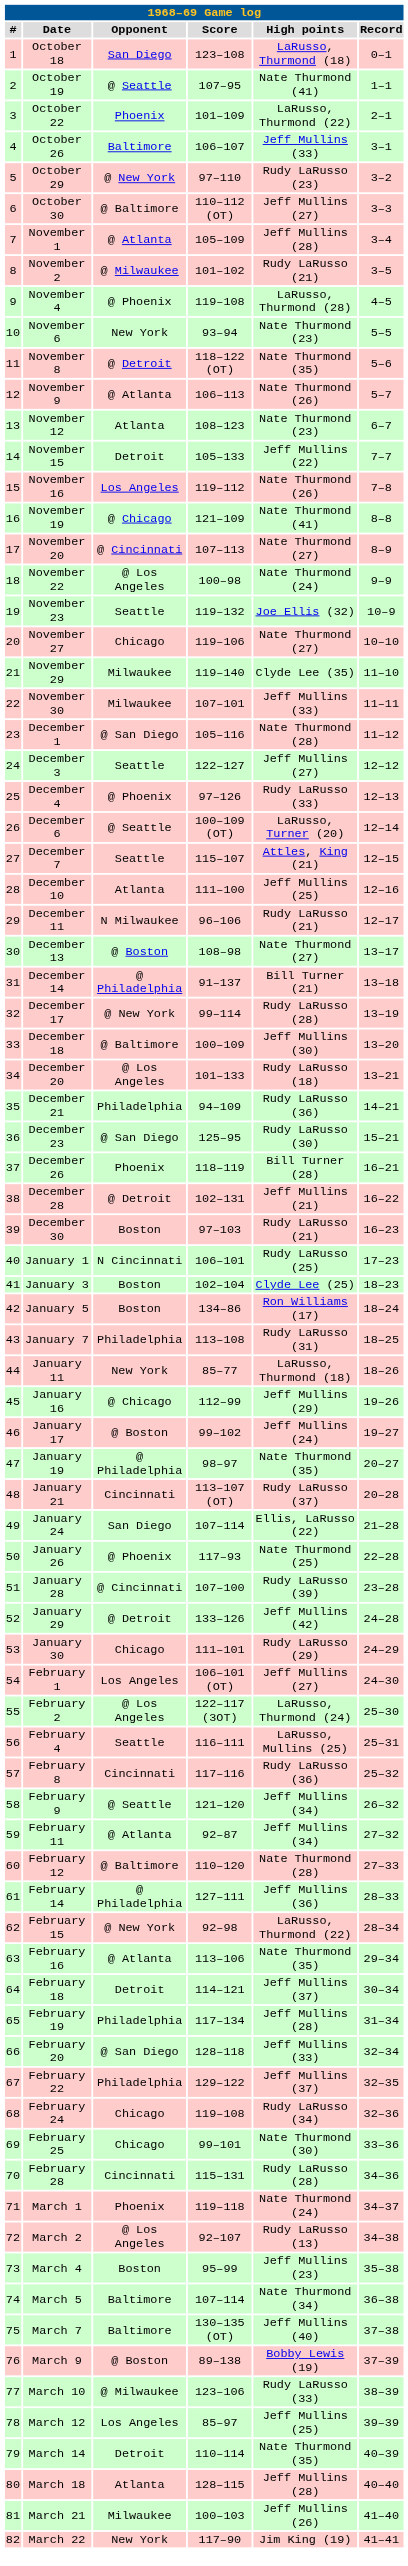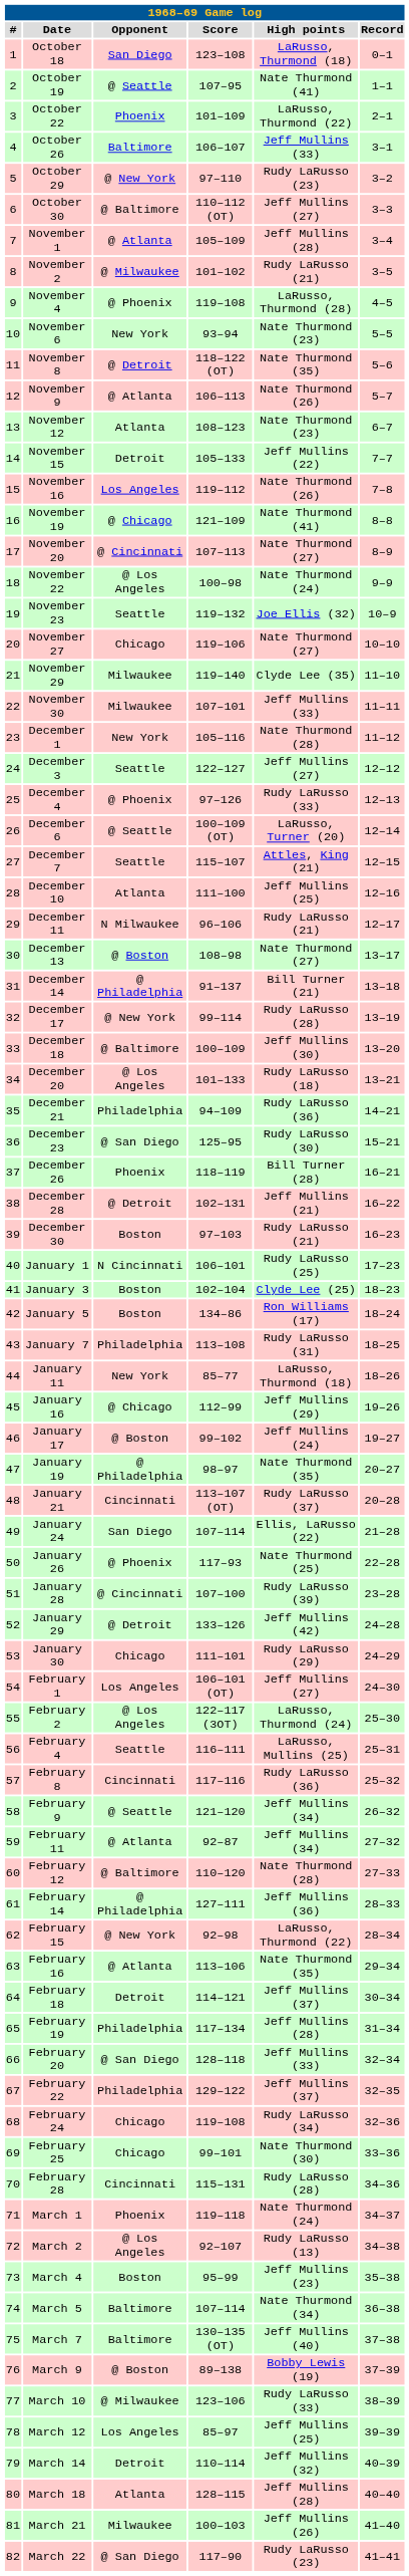December 1 | Opponent: @ San Diego -> New York
March 14 | High points: Nate Thurmond (35) -> Jeff Mullins (32)
March 22 | Opponent: New York -> @ San Diego
March 22 | High points: Jim King (19) -> Rudy LaRusso (23)
